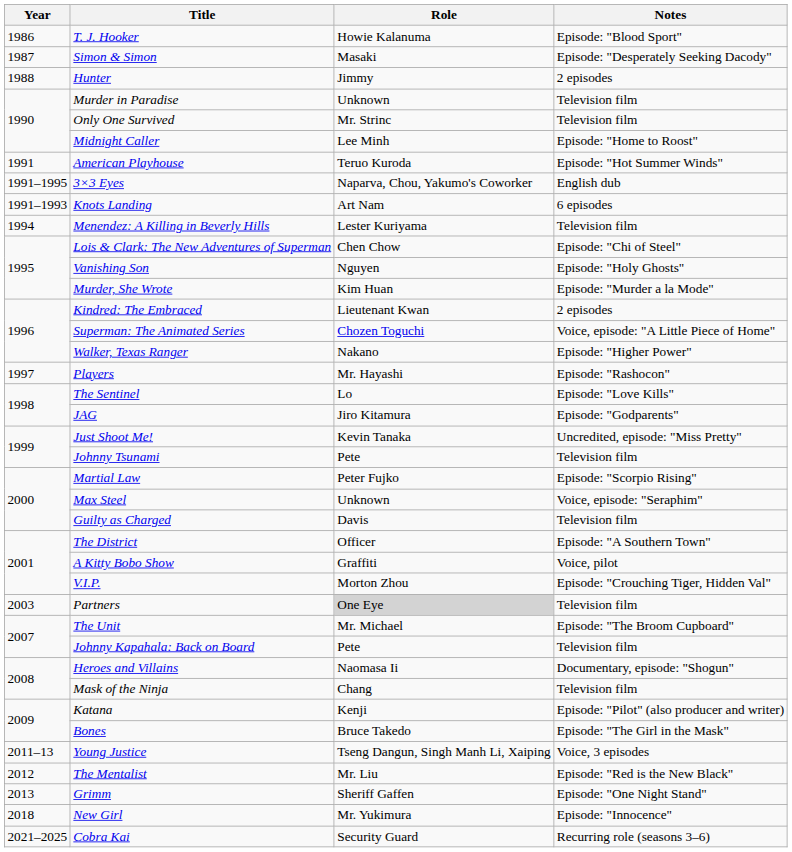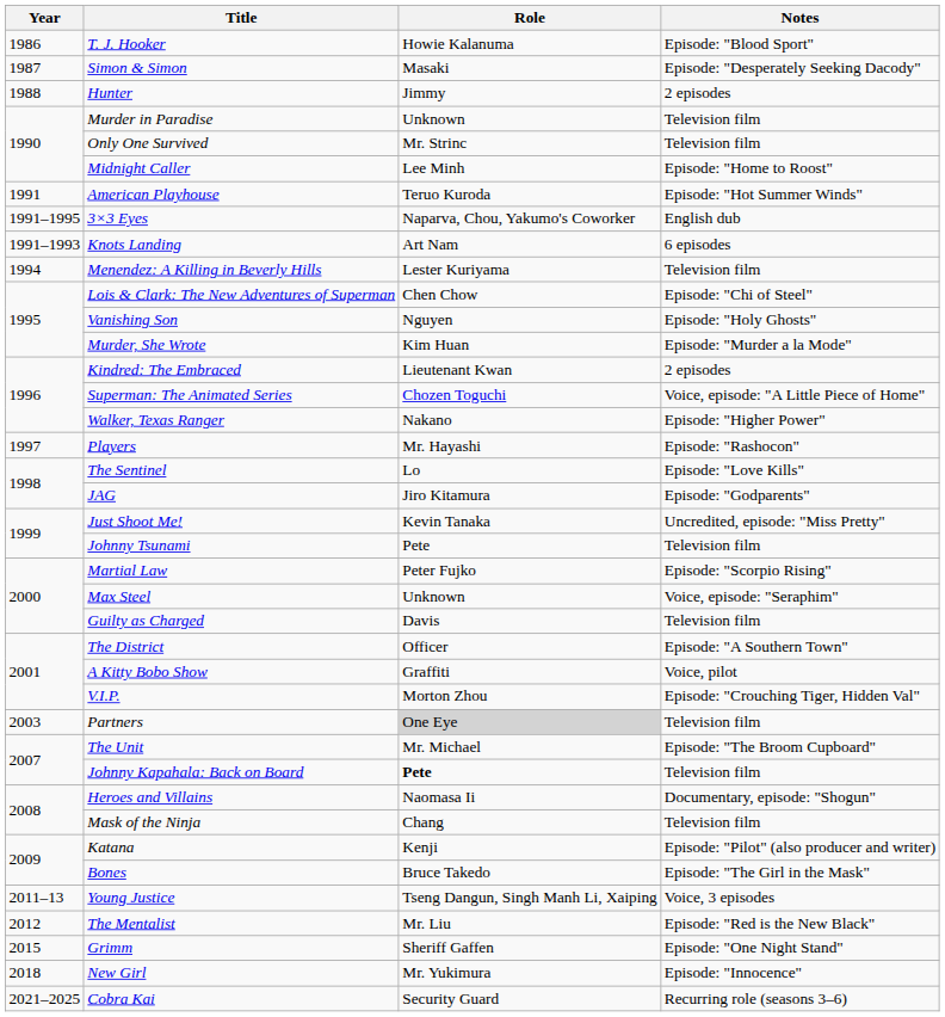Johnny Kapahala: Back on Board | Role: normal -> bold
Grimm | Year: 2013 -> 2015
